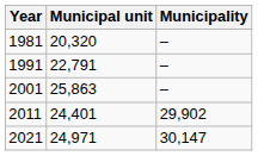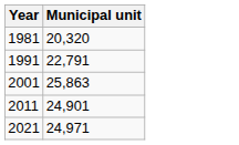- column: Municipality | – | – | – | 29,902 | 30,147
2011 | Municipal unit: 24,401 -> 24,901
